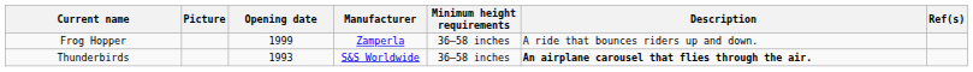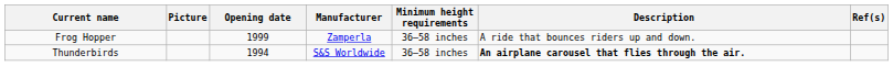Thunderbirds | Opening date: 1993 -> 1994
